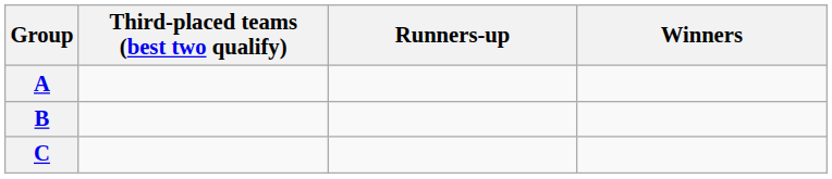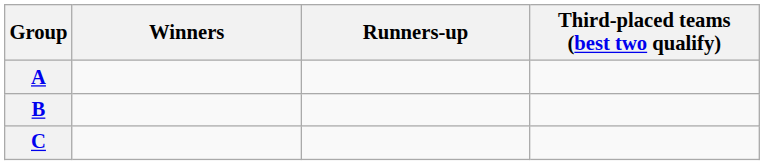columns swapped: Winners <-> Third-placed teams (best two qualify)
